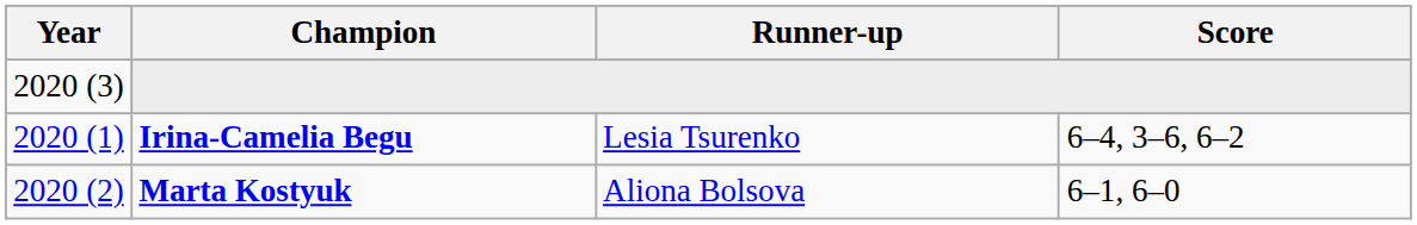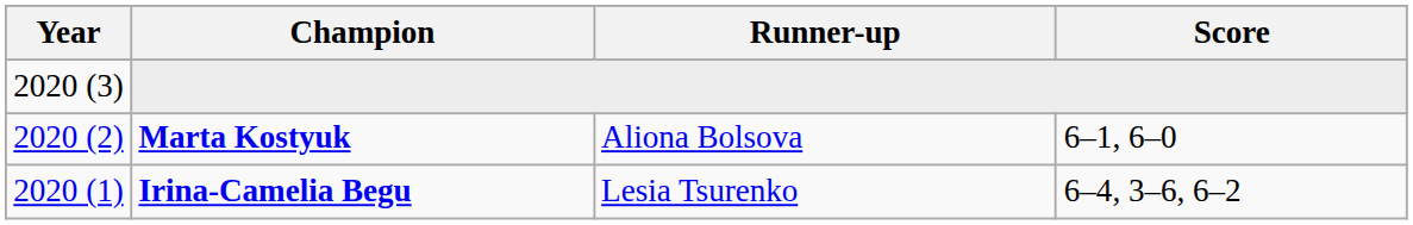rows swapped: Marta Kostyuk <-> Irina-Camelia Begu
